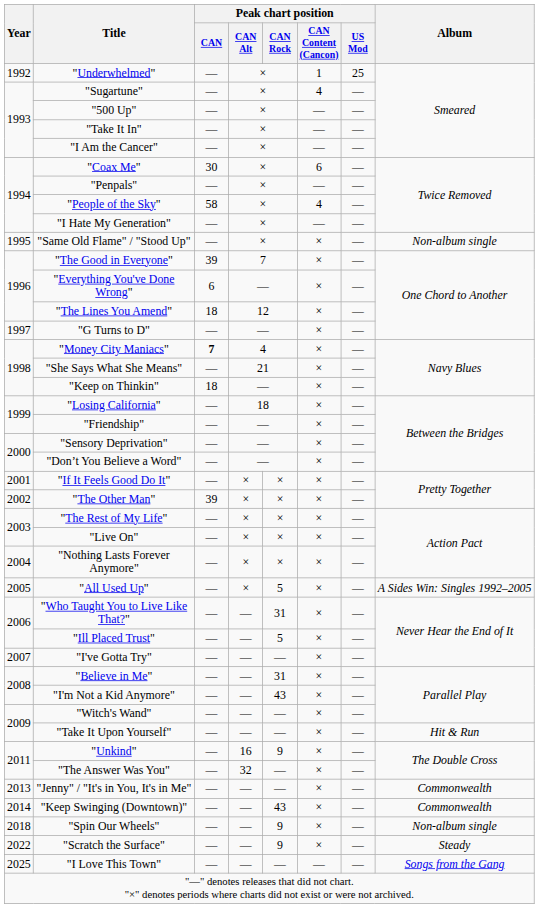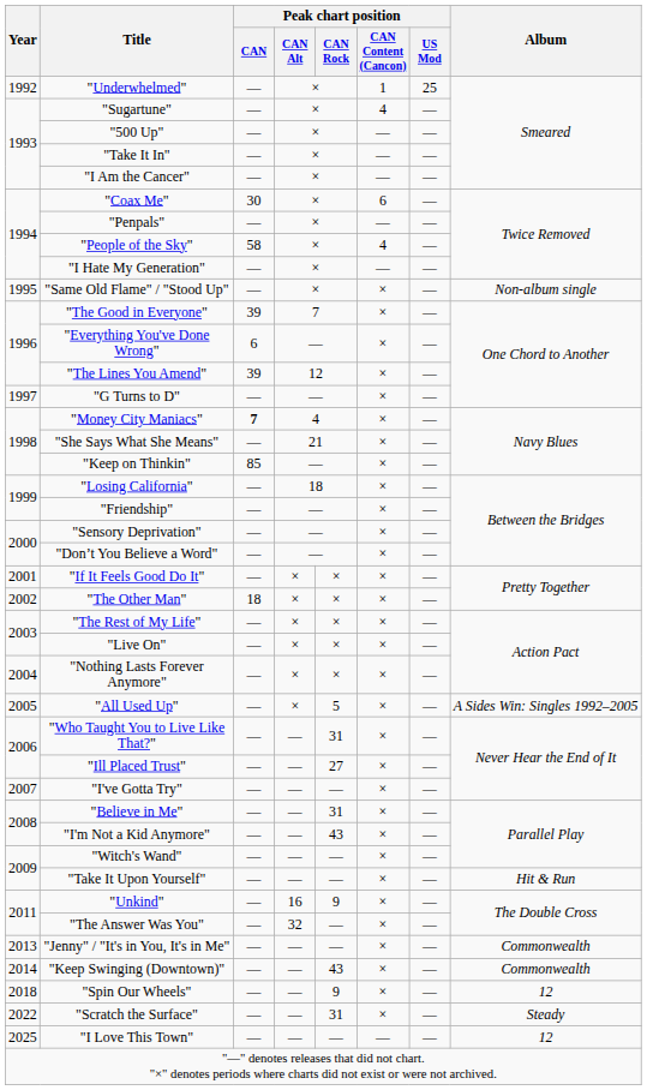"The Lines You Amend" | Peak chart position / CAN: 18 -> 39
"Keep on Thinkin" | Peak chart position / CAN: 18 -> 85
"The Other Man" | Peak chart position / CAN: 39 -> 18
"Ill Placed Trust" | Peak chart position / CAN Rock: 5 -> 27
"Spin Our Wheels" | Album: Non-album single -> 12
"Scratch the Surface" | Peak chart position / CAN Rock: 9 -> 31
"I Love This Town" | Album: Songs from the Gang -> 12
